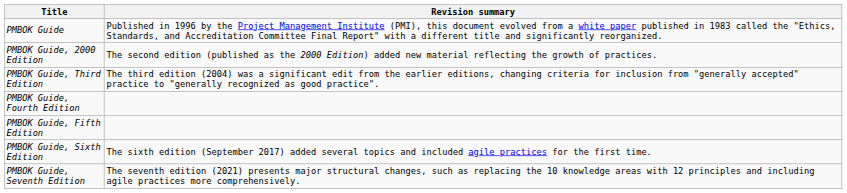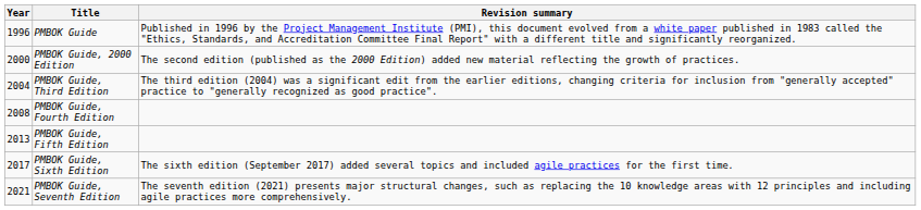+ column: Year | 1996 | 2000 | 2004 | 2008 | 2013 | 2017 | 2021
